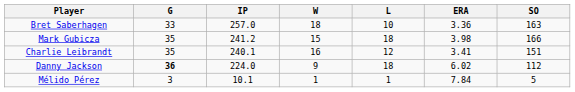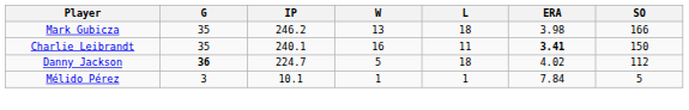- row: Bret Saberhagen | 33 | 257.0 | 18 | 10 | 3.36 | 163
Mark Gubicza | IP: 241.2 -> 246.2
Mark Gubicza | W: 15 -> 13
Charlie Leibrandt | L: 12 -> 11
Charlie Leibrandt | ERA: normal -> bold
Charlie Leibrandt | SO: 151 -> 150
Danny Jackson | IP: 224.0 -> 224.7
Danny Jackson | W: 9 -> 5
Danny Jackson | ERA: 6.02 -> 4.02
